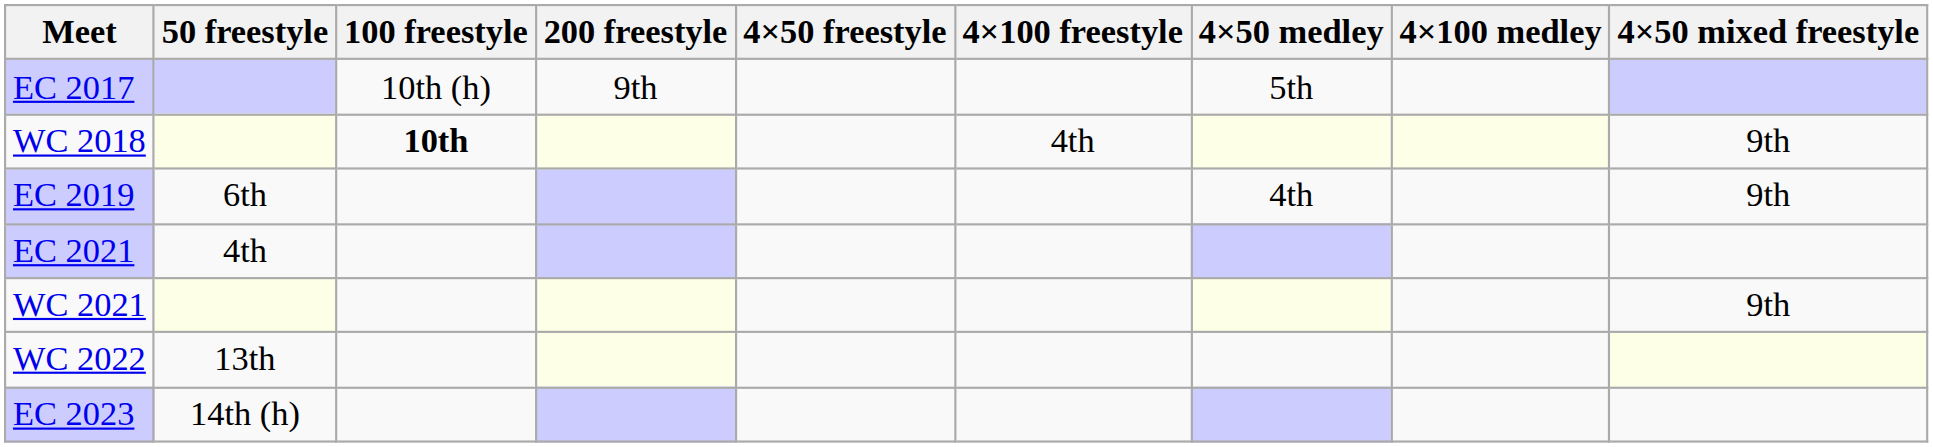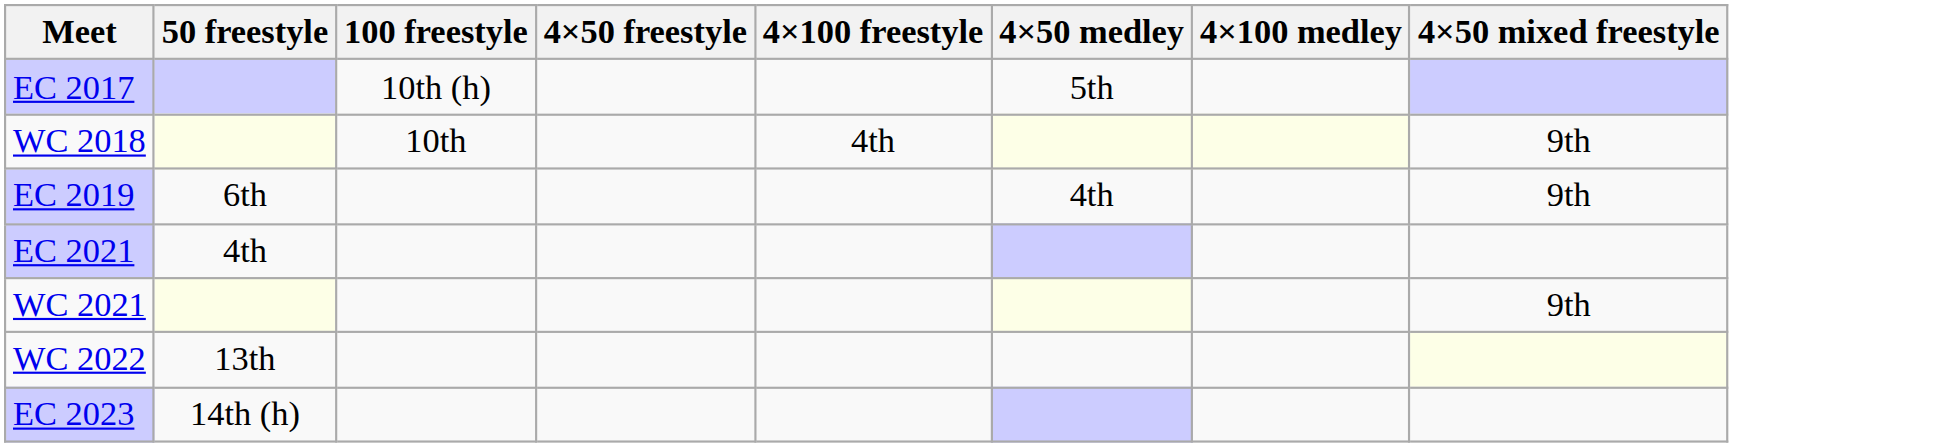- column: 200 freestyle | 9th
WC 2018 | 100 freestyle: bold -> normal
